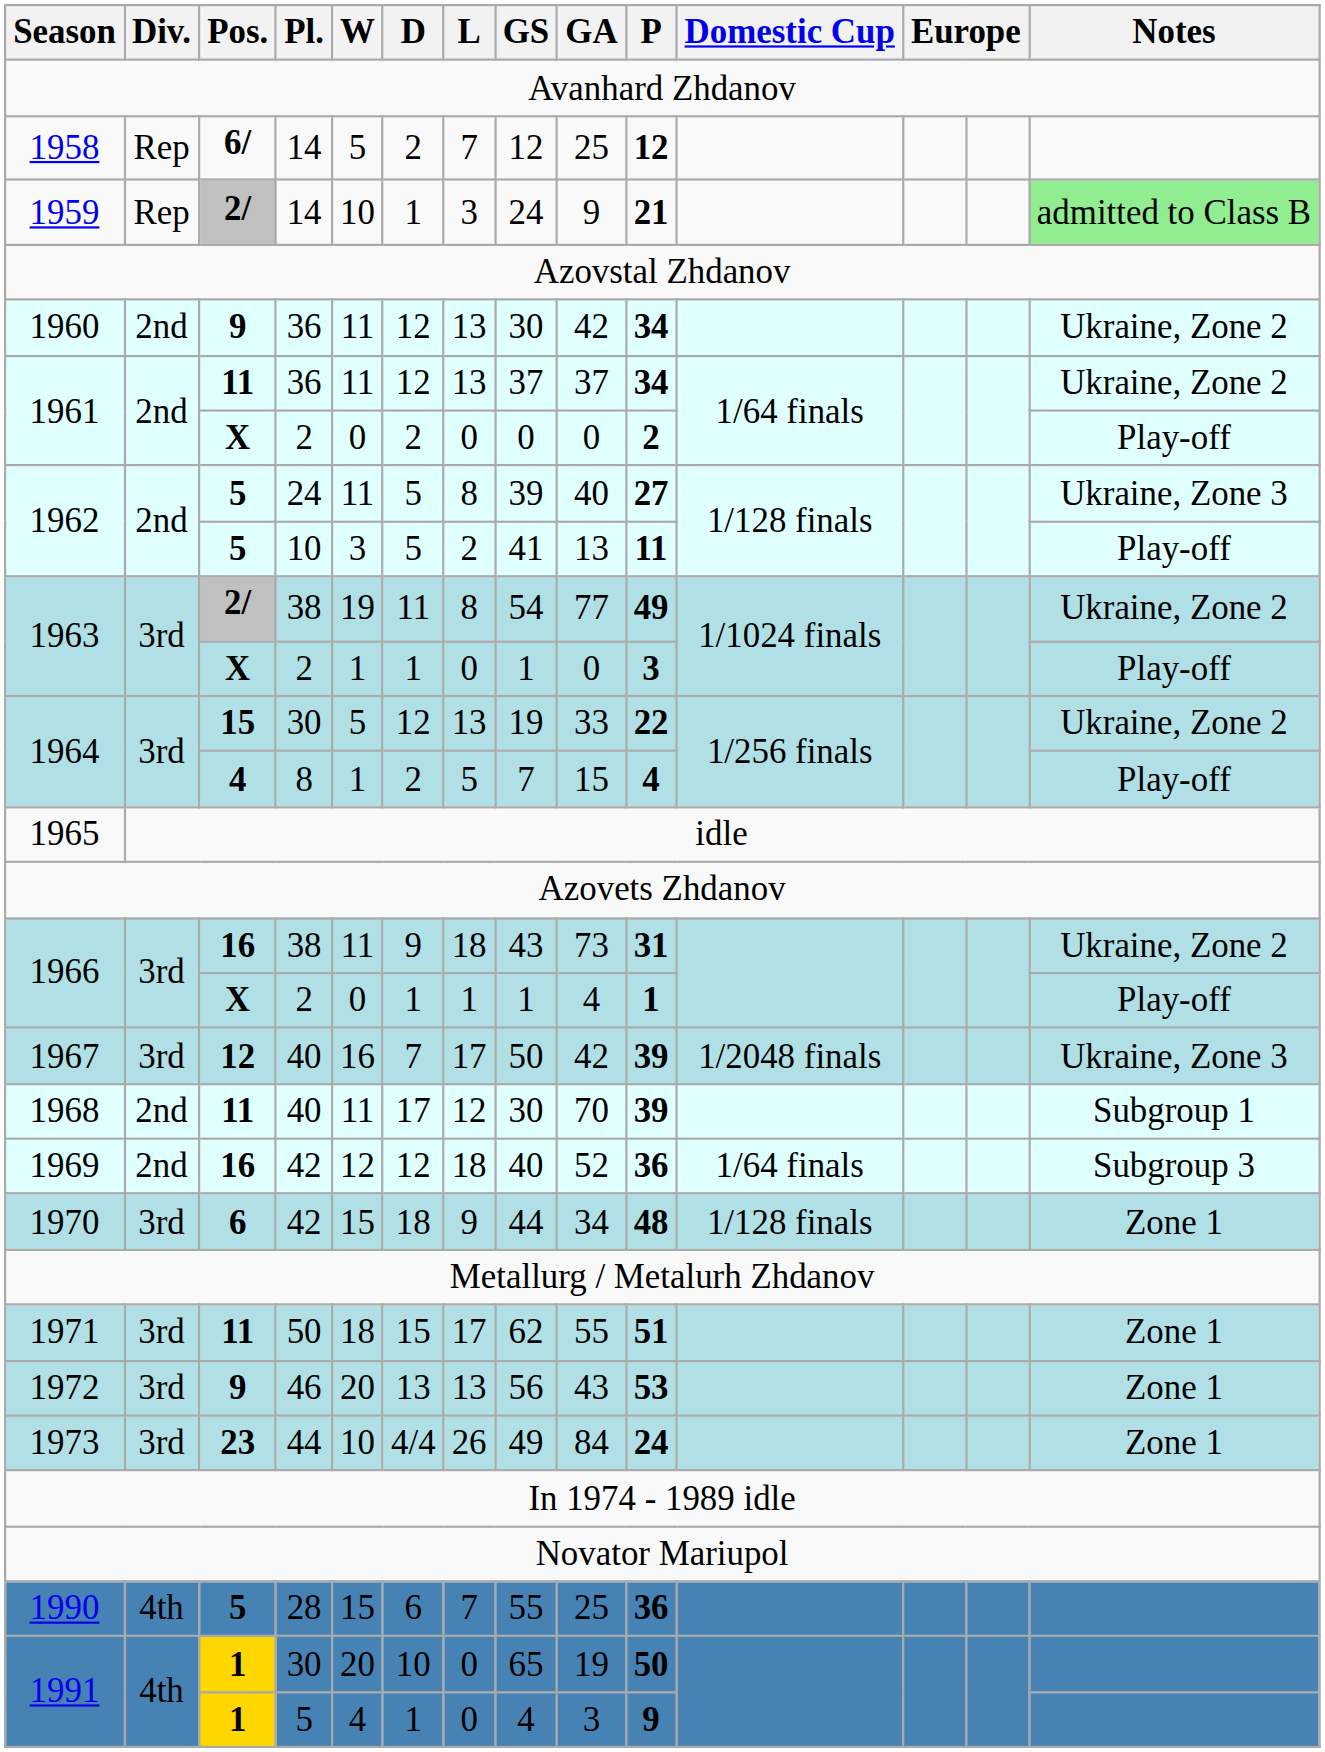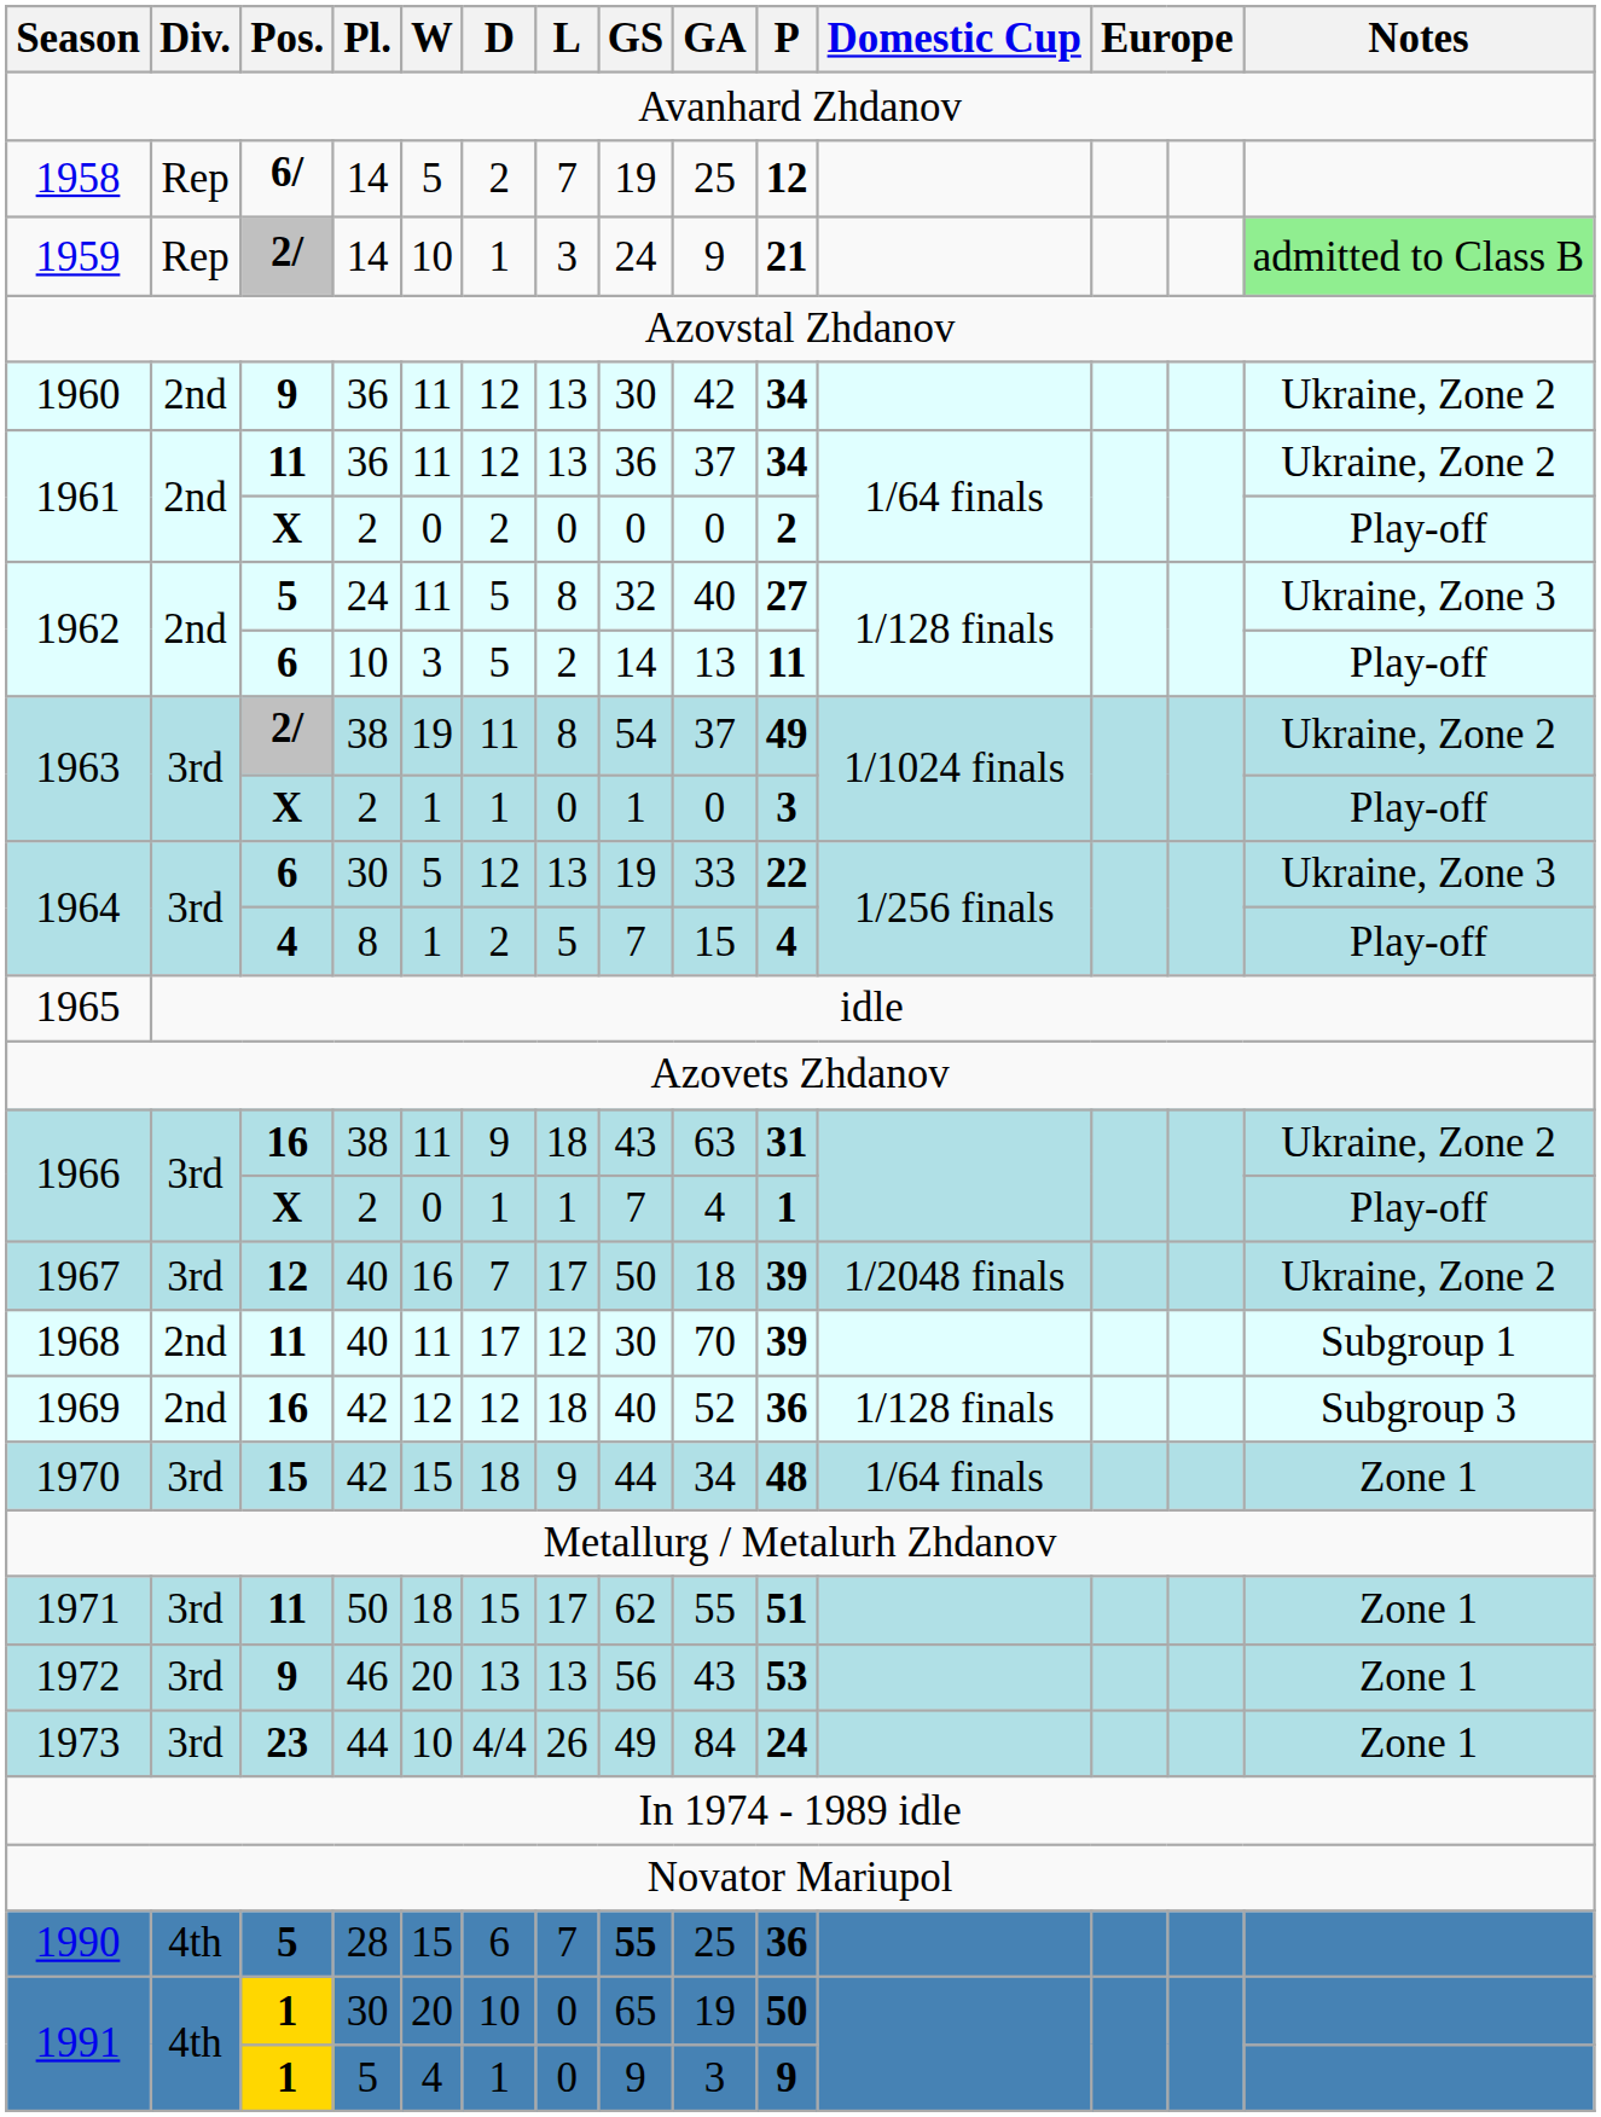1958 | GS: 12 -> 19
1961 / 36 | GS: 37 -> 36
1962 / 24 | GS: 39 -> 32
1962 / 10 | Pos.: 5 -> 6
1962 / 10 | GS: 41 -> 14
1963 / 38 | GA: 77 -> 37
1964 / 30 | Pos.: 15 -> 6
1964 / 30 | Notes: Ukraine, Zone 2 -> Ukraine, Zone 3
1966 / 38 | GA: 73 -> 63
1966 / 2 | GS: 1 -> 7
1967 | GA: 42 -> 18
1967 | Notes: Ukraine, Zone 3 -> Ukraine, Zone 2
1969 | Domestic Cup: 1/64 finals -> 1/128 finals
1970 | Pos.: 6 -> 15
1970 | Domestic Cup: 1/128 finals -> 1/64 finals
1990 | GS: normal -> bold
1991 / 5 | GS: 4 -> 9
